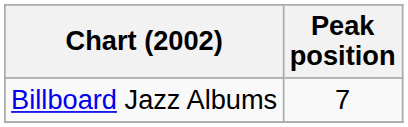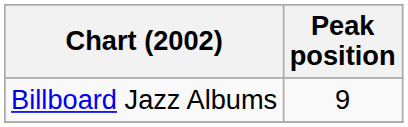Billboard Jazz Albums | Peak position: 7 -> 9
